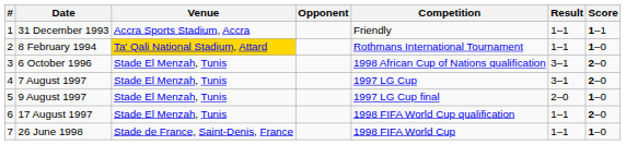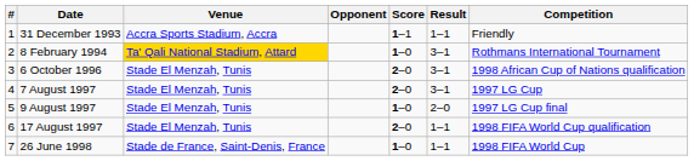columns swapped: Score <-> Competition
8 February 1994 | Result: 1–1 -> 3–1
